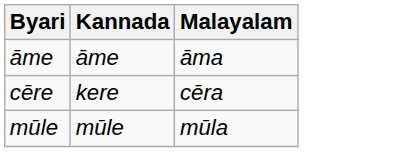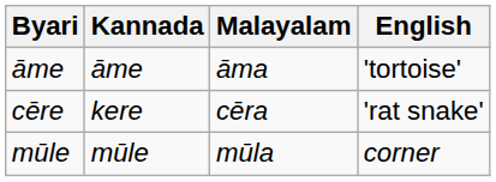+ column: English | 'tortoise' | 'rat snake' | corner
